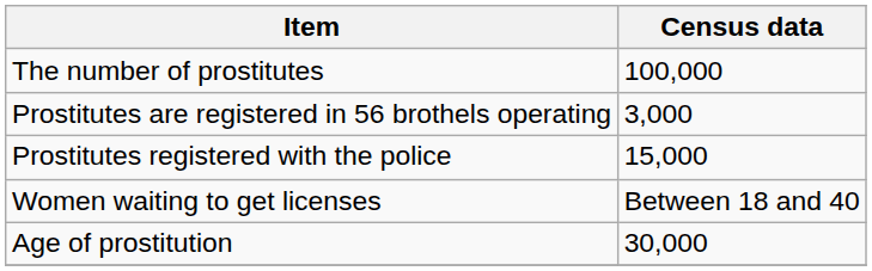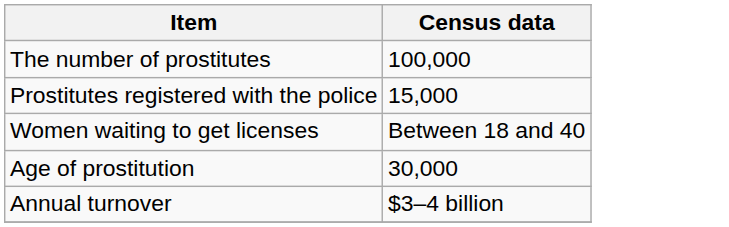- row: Prostitutes are registered in 56 brothels operating | 3,000
+ row: Annual turnover | $3–4 billion
